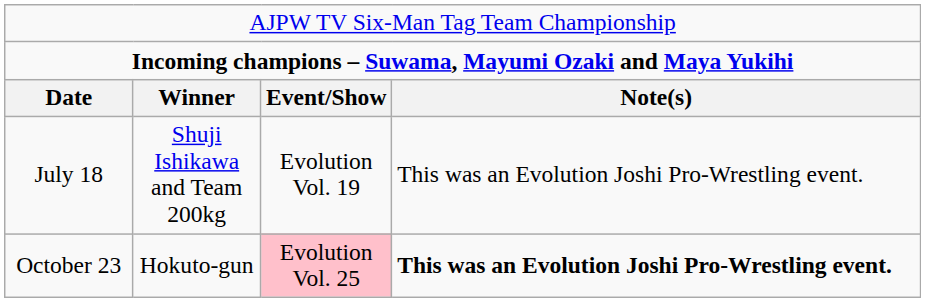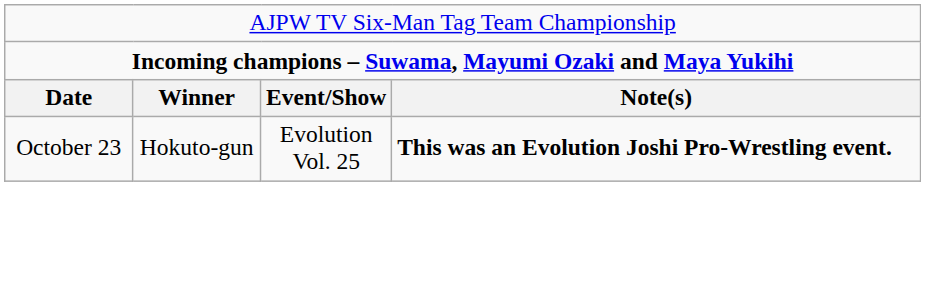- row: July 18 | Shuji Ishikawa and Team 200kg | Evolution Vol. 19 | This was an Evolution Joshi Pro-Wrestling event.
October 23 | column 3: pink background -> no background
